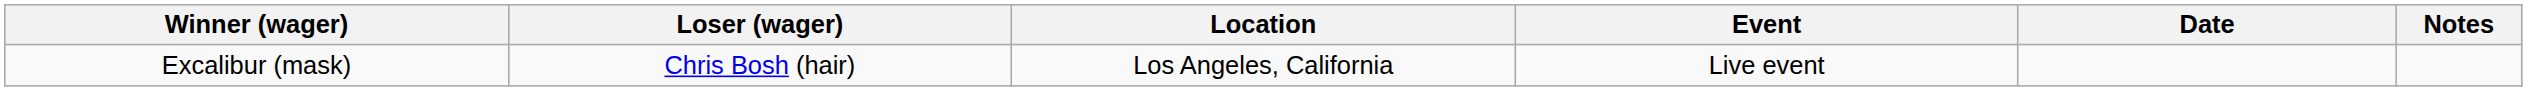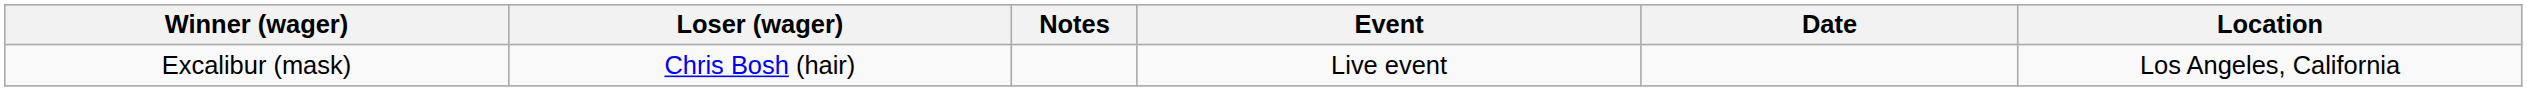columns swapped: Location <-> Notes
